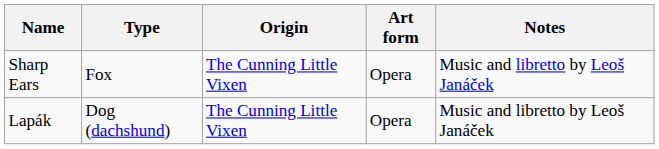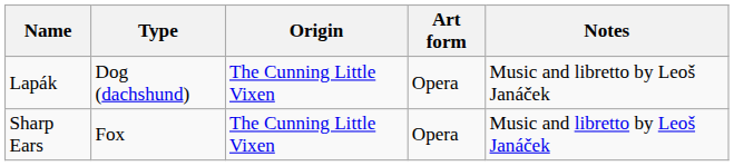rows swapped: Sharp Ears <-> Lapák
